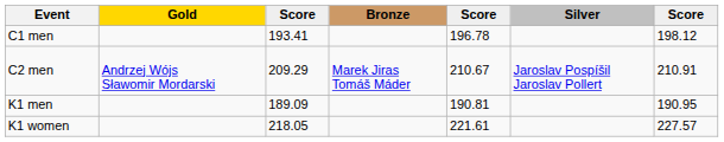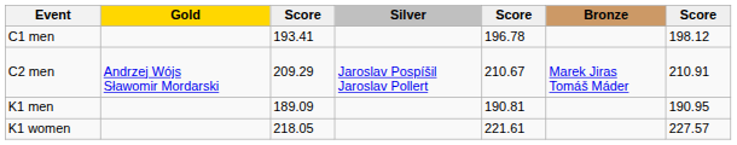columns swapped: Silver <-> Bronze
